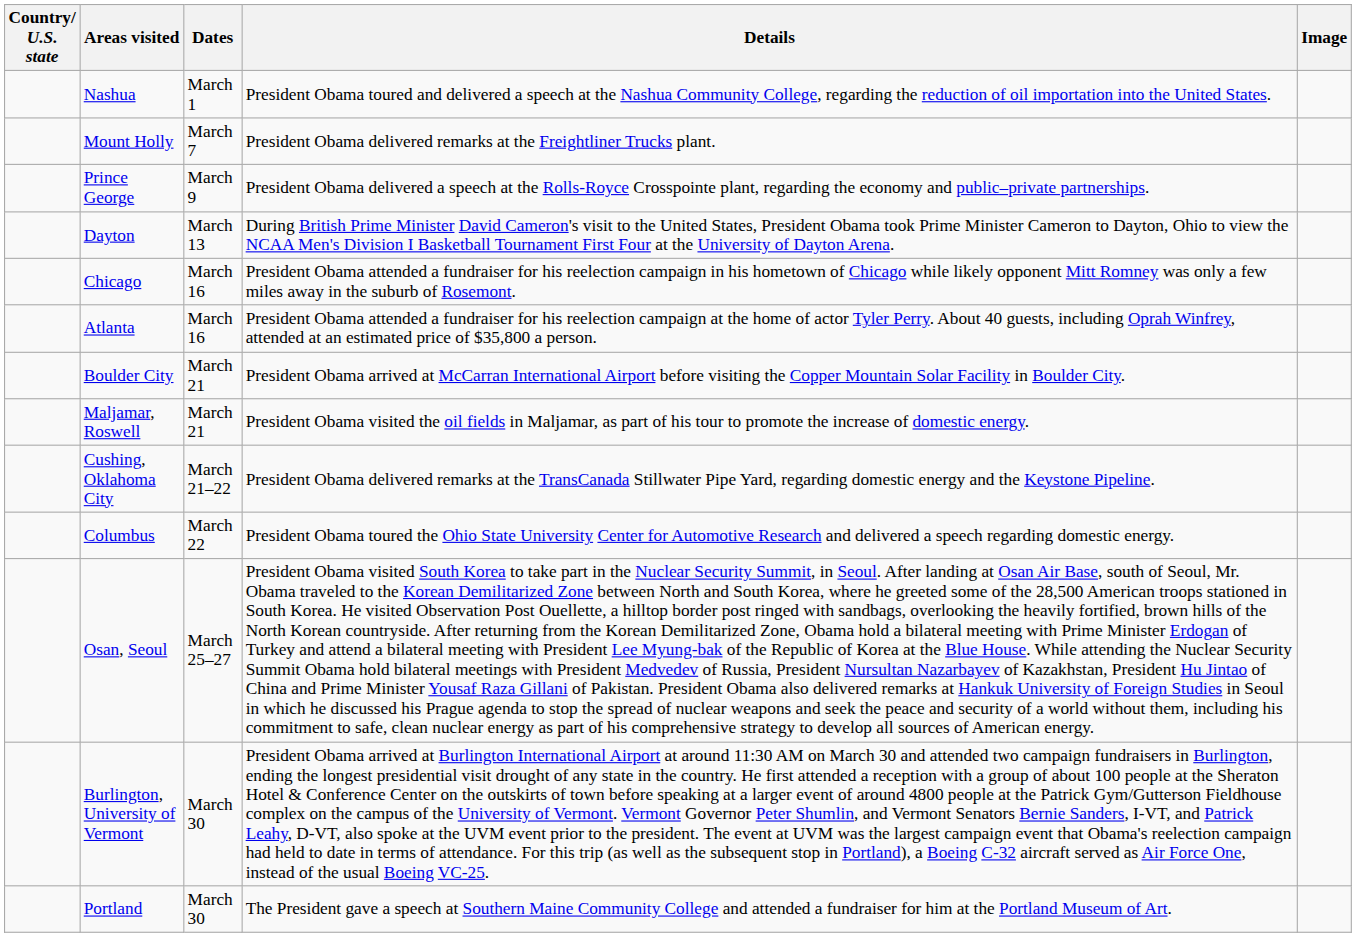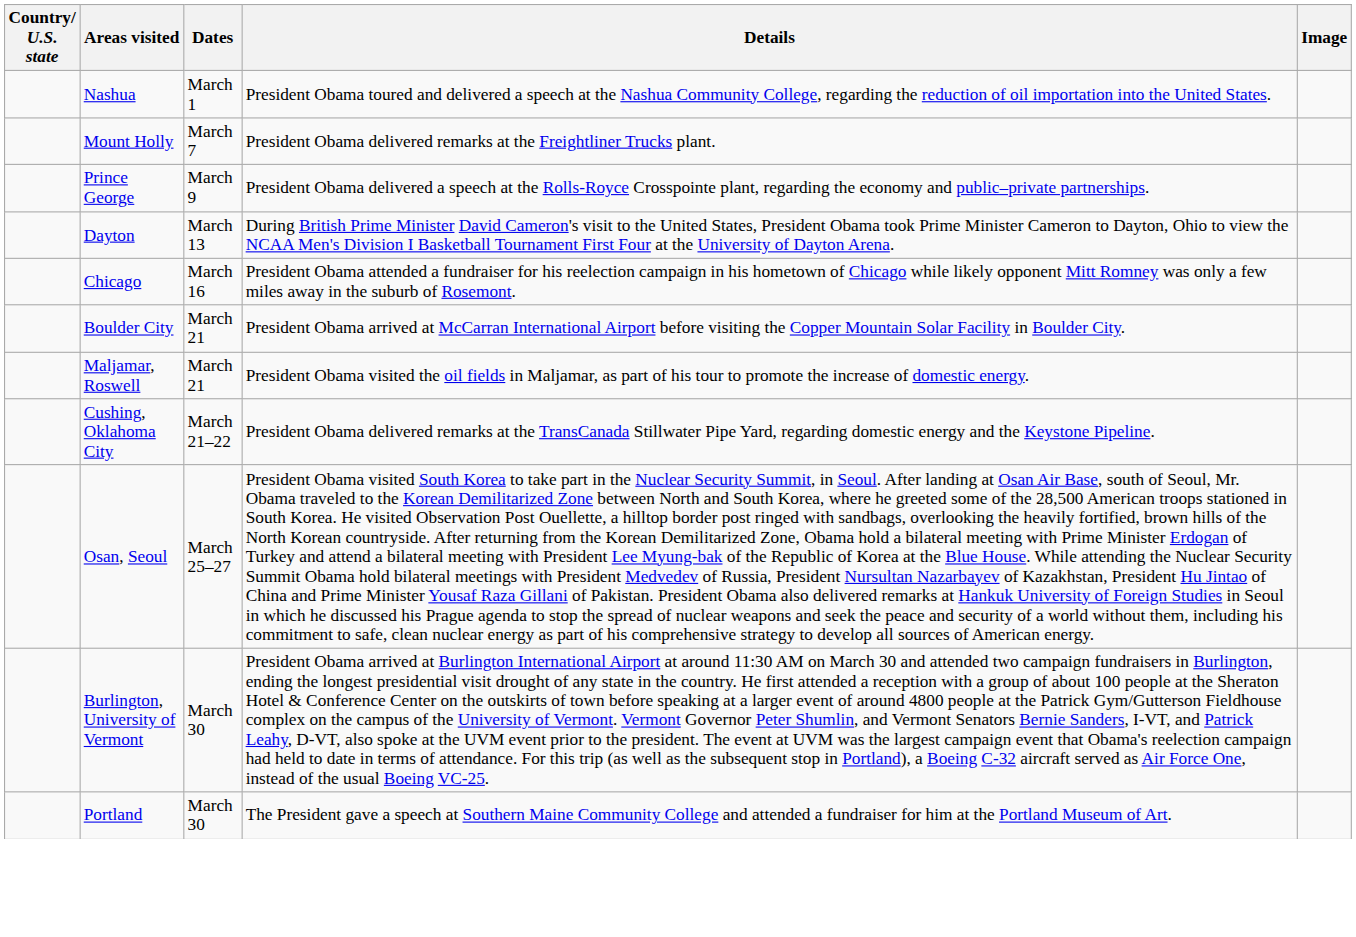- row: Atlanta | March 16 | President Obama attended a fundraiser for his reelection campaign at the home of actor Tyler Perry. About 40 guests, including Oprah Winfrey, attended at an estimated price of $35,800 a person.
- row: Columbus | March 22 | President Obama toured the Ohio State University Center for Automotive Research and delivered a speech regarding domestic energy.
